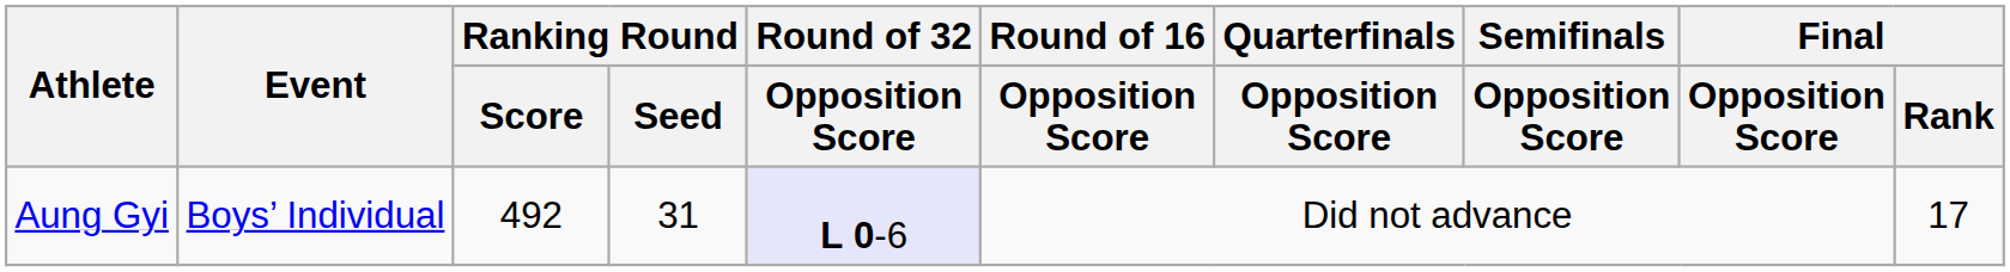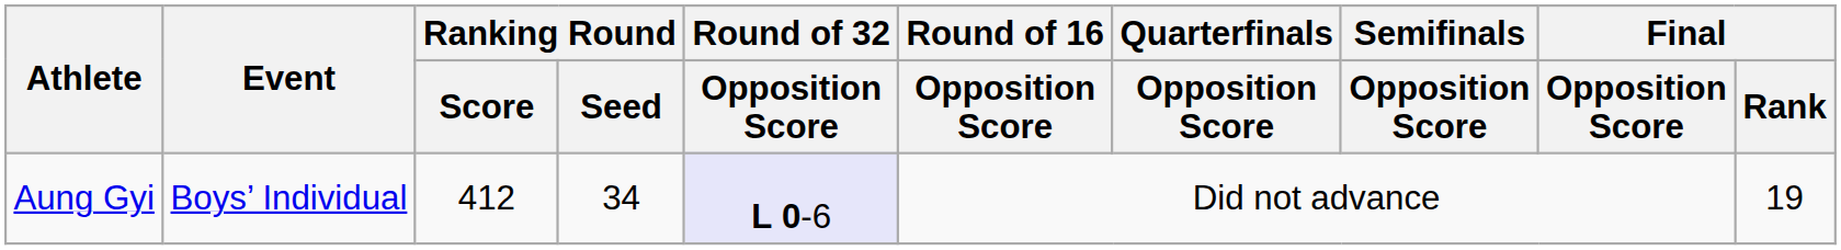Aung Gyi | Ranking Round / Score: 492 -> 412
Aung Gyi | Ranking Round / Seed: 31 -> 34
Aung Gyi | Final / Rank: 17 -> 19
